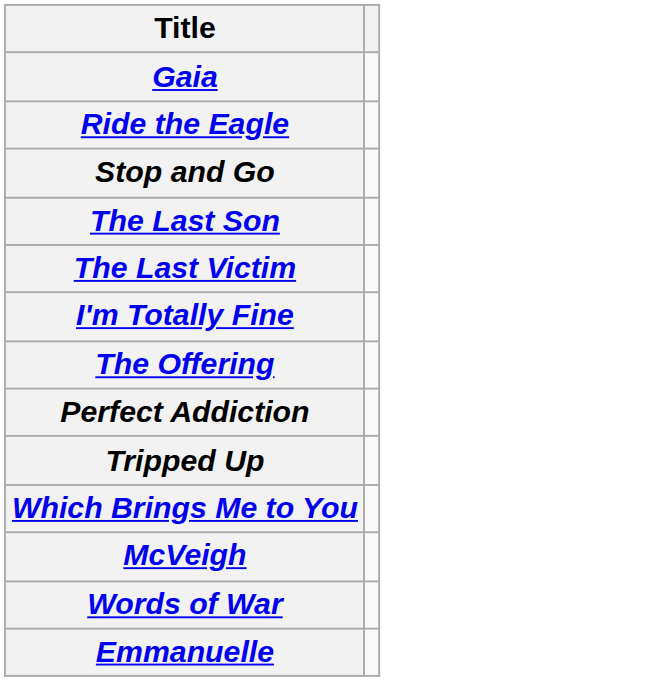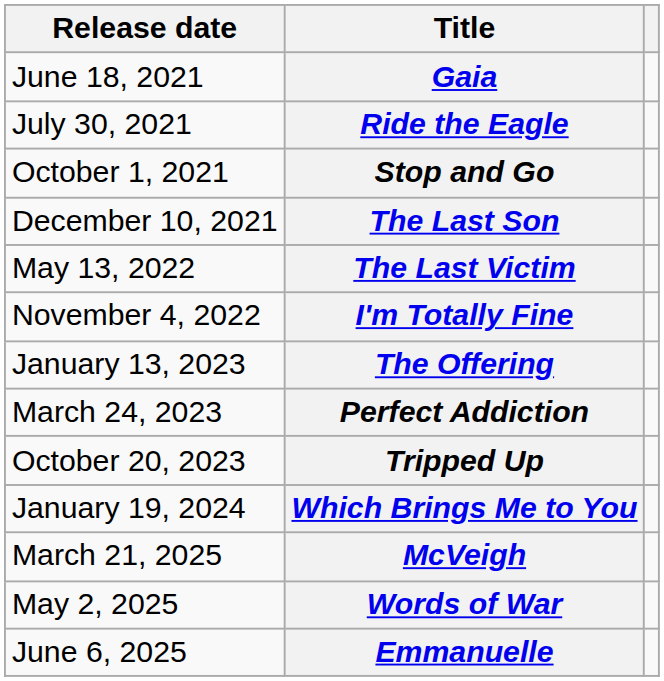+ column: Release date | June 18, 2021 | July 30, 2021 | October 1, 2021 | December 10, 2021 | May 13, 2022 | November 4, 2022 | January 13, 2023 | March 24, 2023 | October 20, 2023 | January 19, 2024 | March 21, 2025 | May 2, 2025 | June 6, 2025
